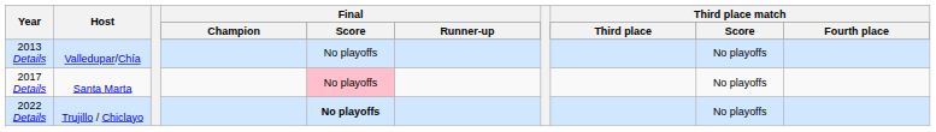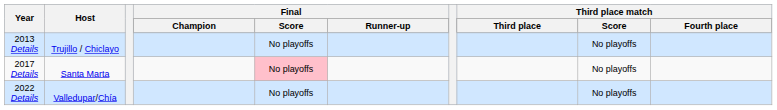2013 Details | Host: Valledupar/Chía -> Trujillo / Chiclayo
2022 Details | Host: Trujillo / Chiclayo -> Valledupar/Chía
2022 Details | Final / Score: bold -> normal
